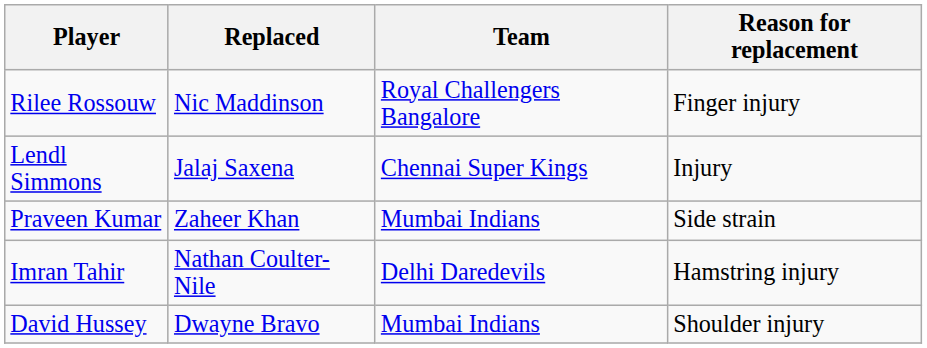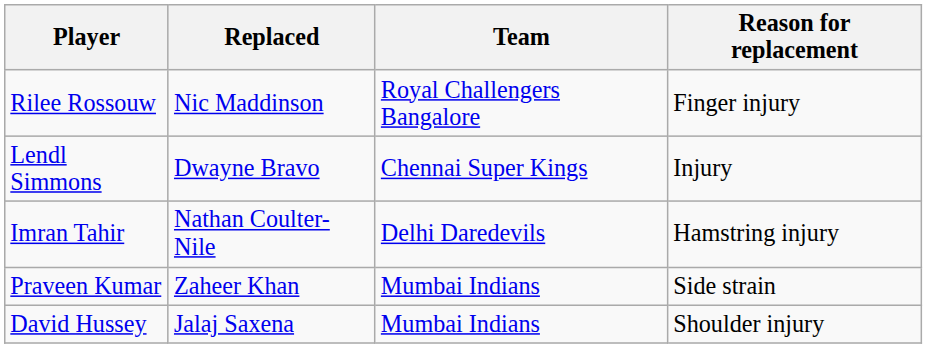Lendl Simmons | Replaced: Jalaj Saxena -> Dwayne Bravo
rows swapped: Imran Tahir <-> Praveen Kumar
David Hussey | Replaced: Dwayne Bravo -> Jalaj Saxena
